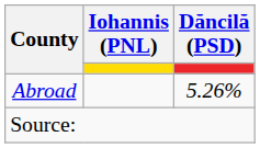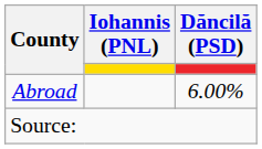Abroad | Dăncilă (PSD): 5.26% -> 6.00%
